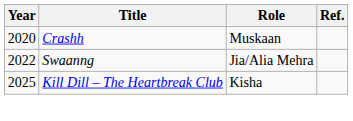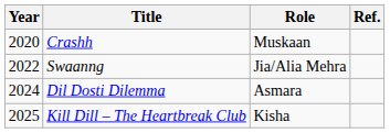+ row: 2024 | Dil Dosti Dilemma | Asmara
